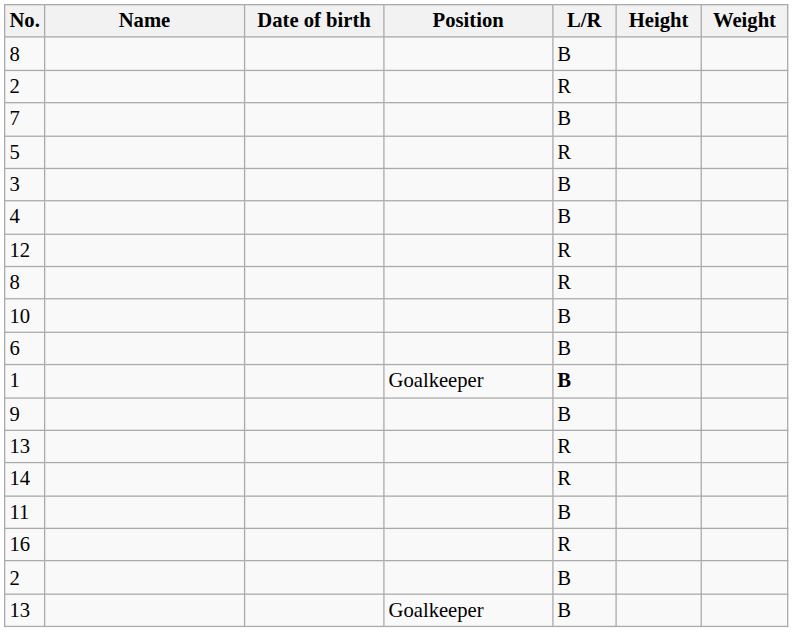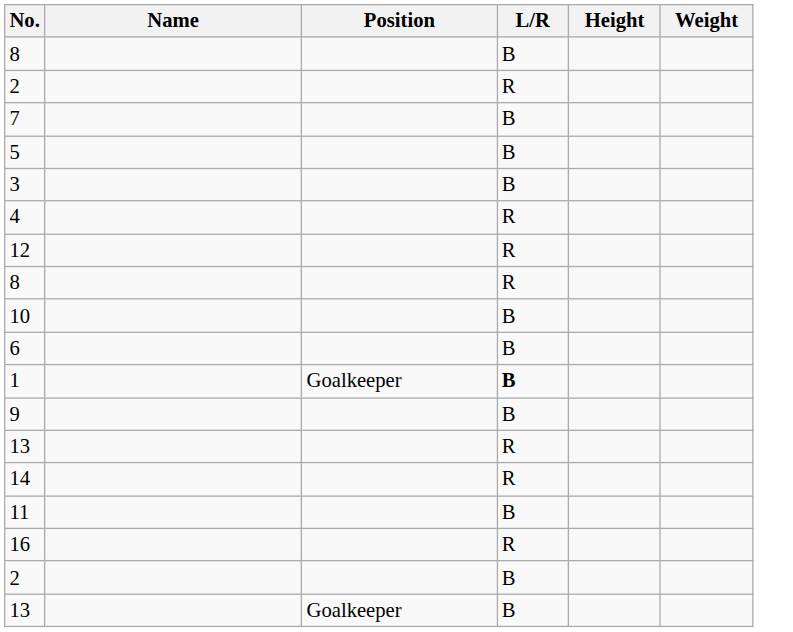- column: Date of birth
5 | L/R: R -> B
4 | L/R: B -> R
